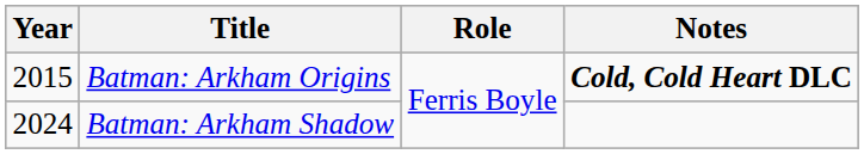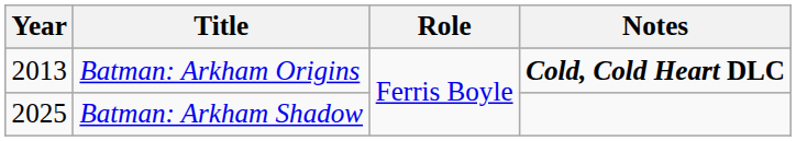Batman: Arkham Origins | Year: 2015 -> 2013
Batman: Arkham Shadow | Year: 2024 -> 2025
